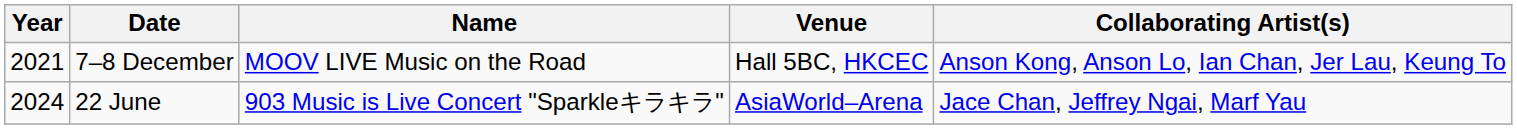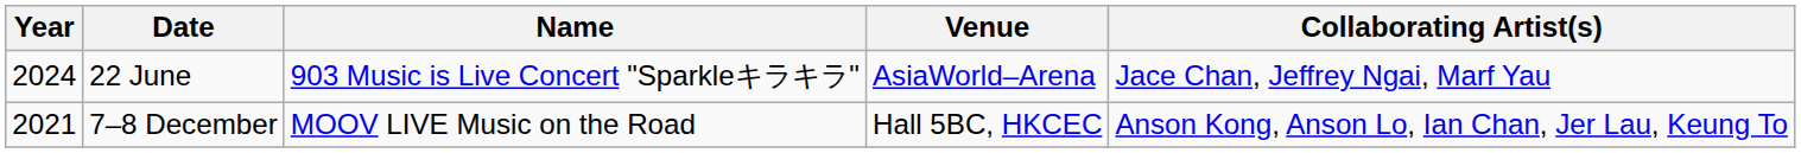rows swapped: 7–8 December <-> 22 June
